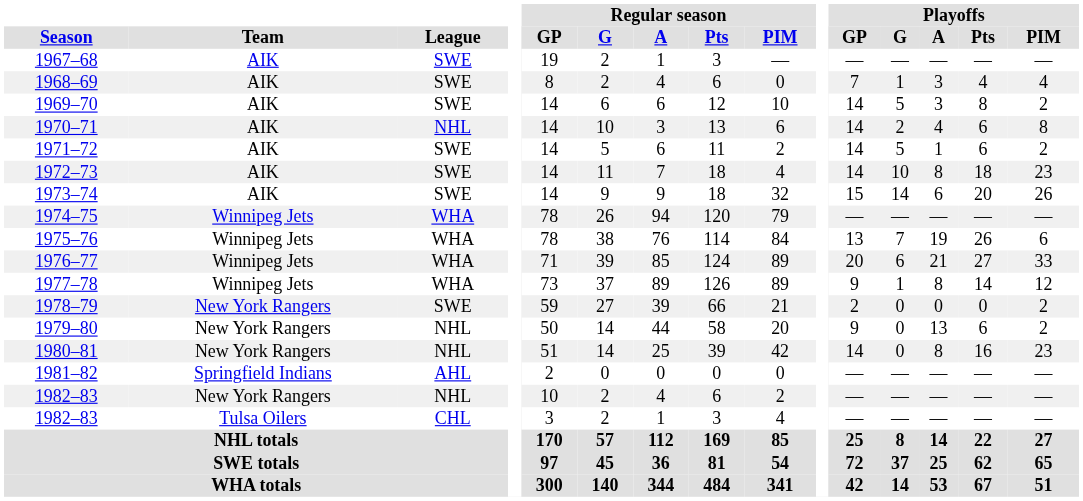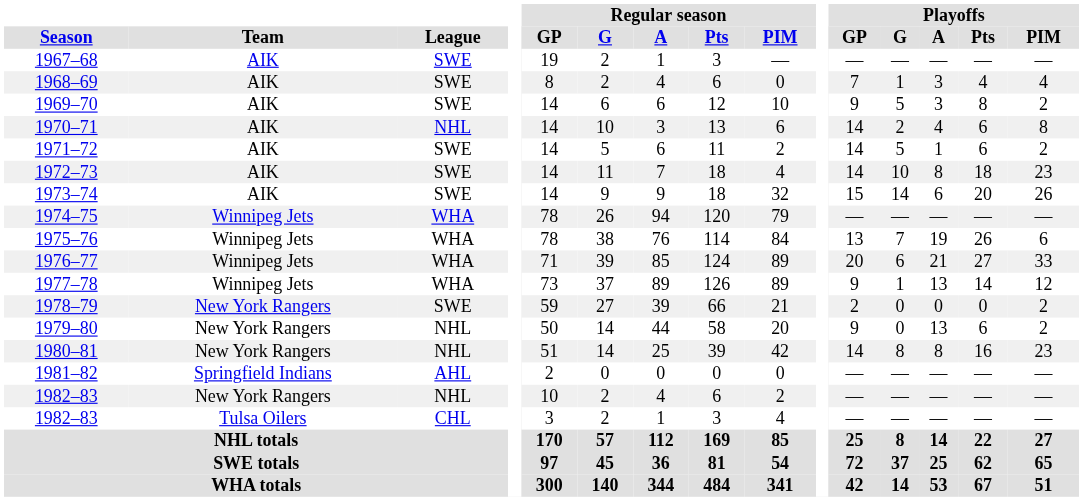1969–70 | Playoffs / GP: 14 -> 9
1977–78 | Playoffs / A: 8 -> 13
1980–81 | Playoffs / G: 0 -> 8
